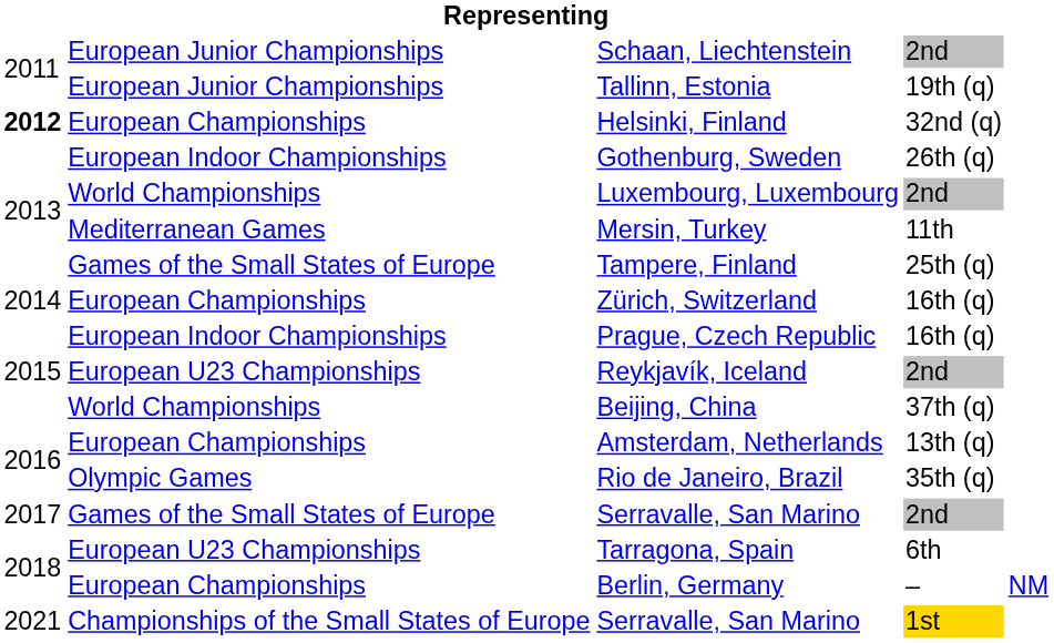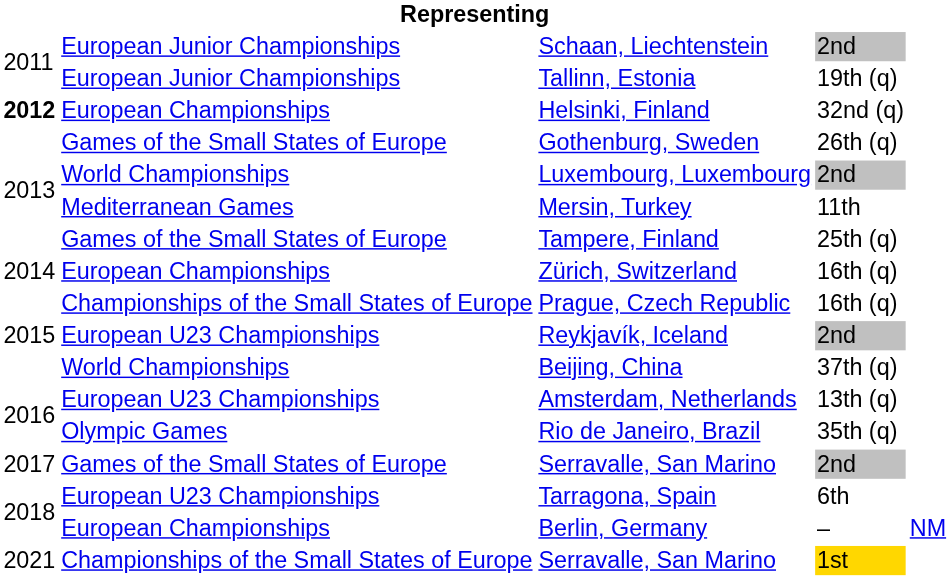Gothenburg, Sweden | column 2: European Indoor Championships -> Games of the Small States of Europe
Prague, Czech Republic | column 2: European Indoor Championships -> Championships of the Small States of Europe
Amsterdam, Netherlands | column 2: European Championships -> European U23 Championships
